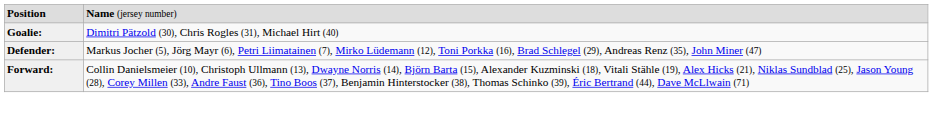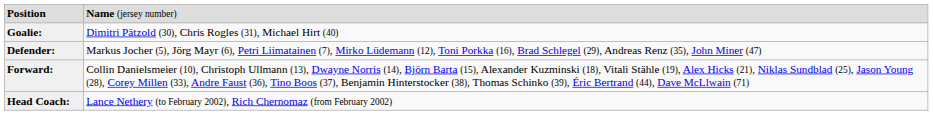+ row: Head Coach: | Lance Nethery (to February 2002), Rich Chernomaz (from February 2002)
